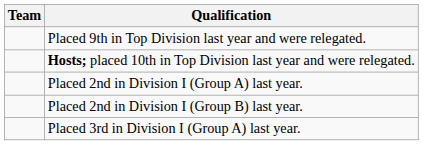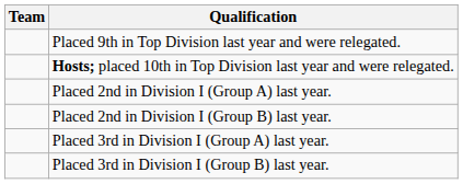+ row: Placed 3rd in Division I (Group B) last year.
